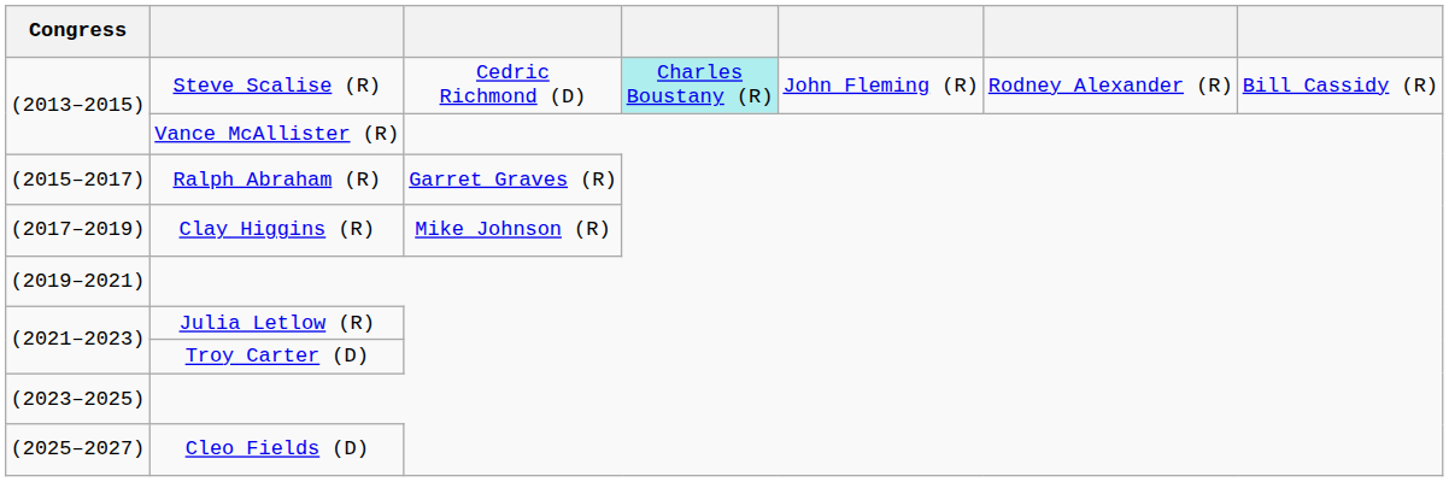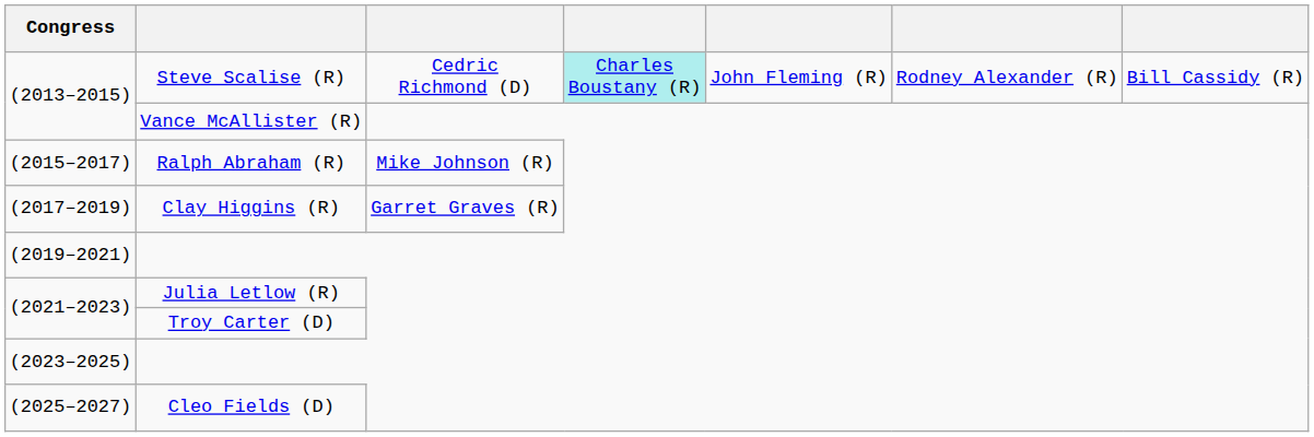Ralph Abraham (R) | column 3: Garret Graves (R) -> Mike Johnson (R)
Clay Higgins (R) | column 3: Mike Johnson (R) -> Garret Graves (R)
